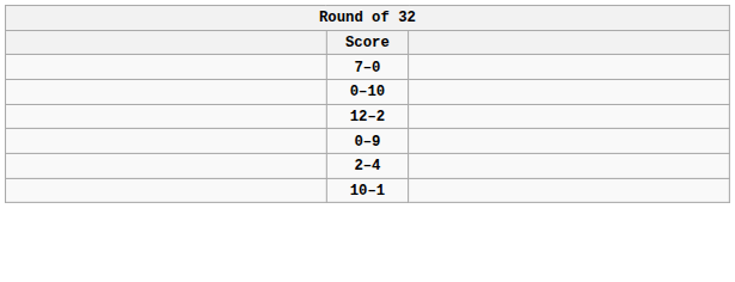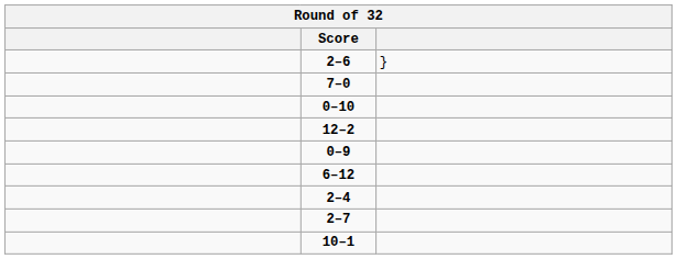+ row: 2–6 | }
+ row: 6–12
+ row: 2–7
